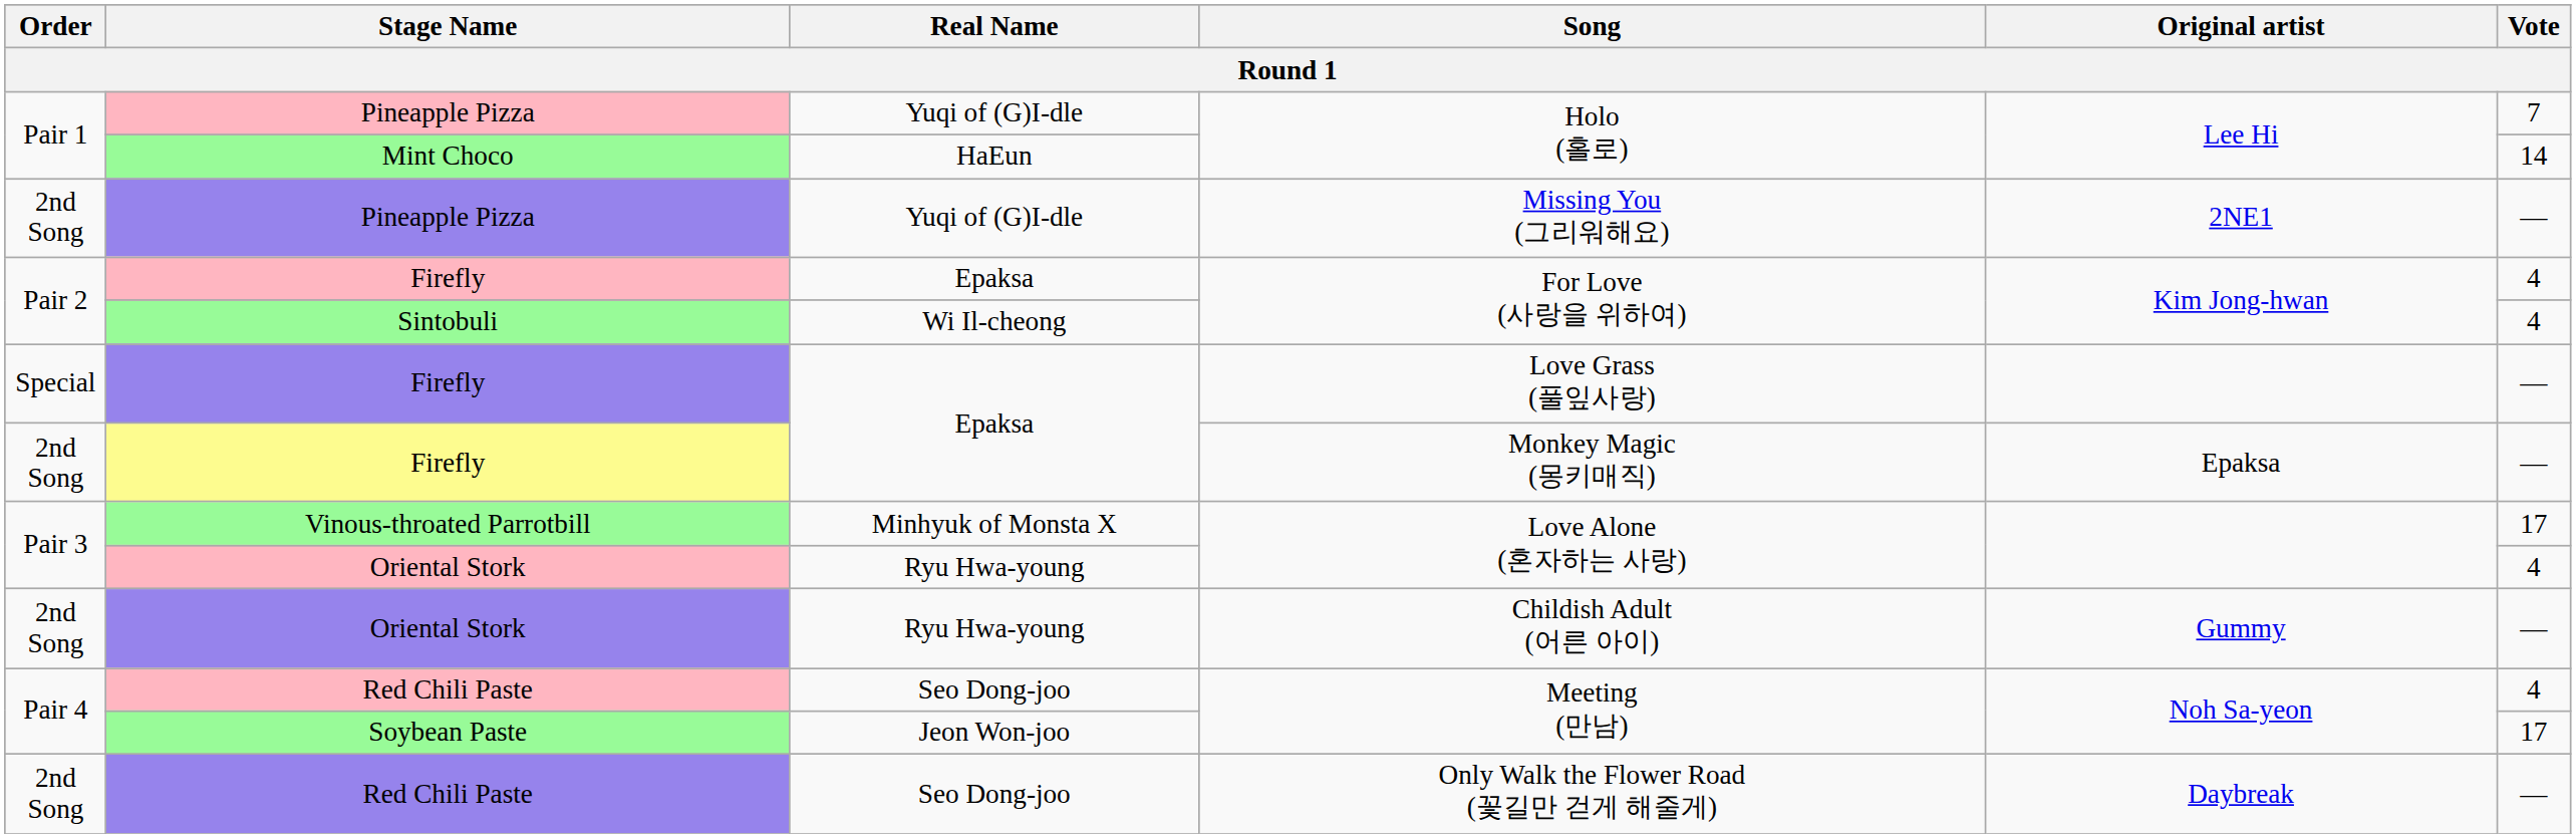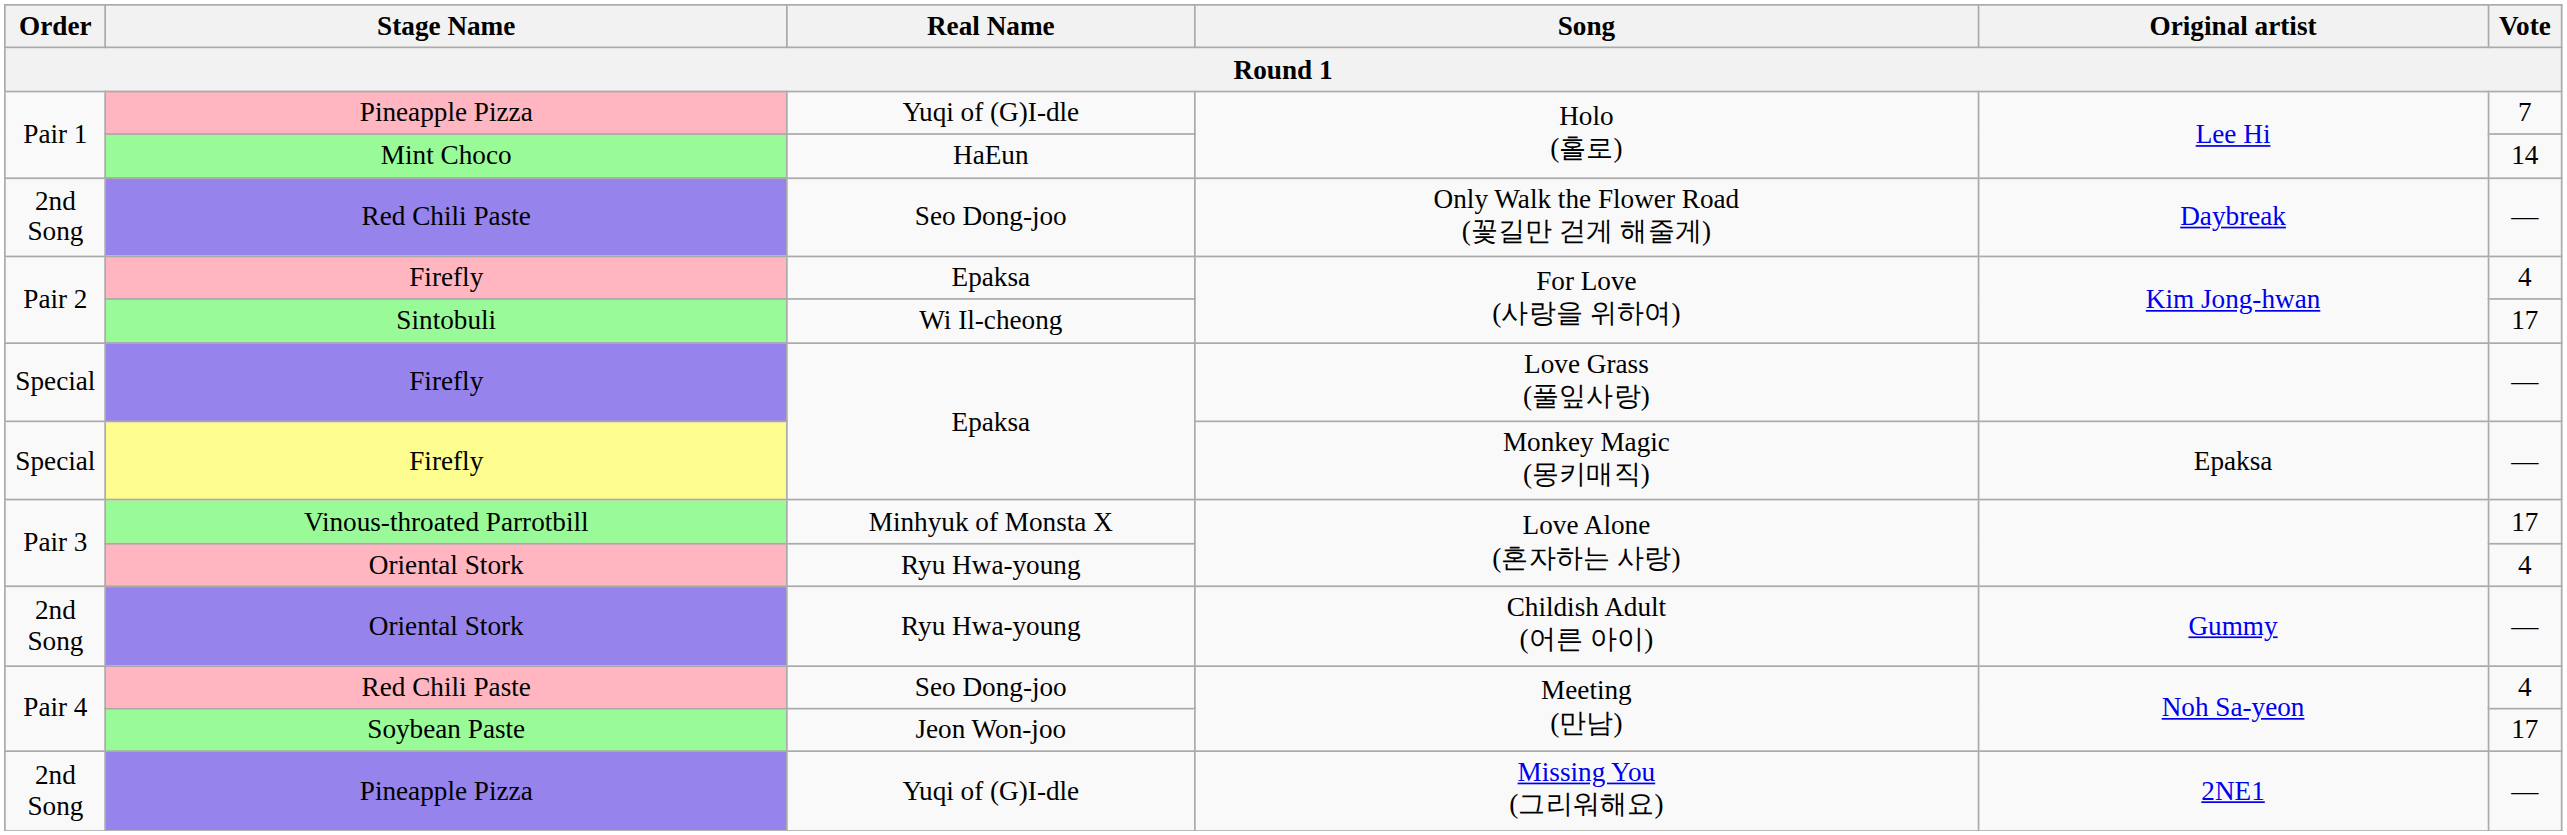rows swapped: Missing You (그리워해요) <-> Only Walk the Flower Road (꽃길만 걷게 해줄게)
Sintobuli / For Love (사랑을 위하여) | Vote: 4 -> 17
Monkey Magic (몽키매직) | Order: 2nd Song -> Special
